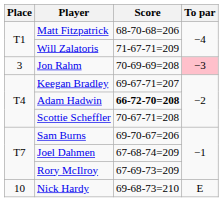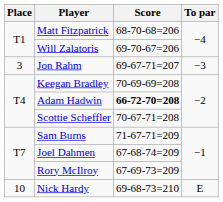Will Zalatoris | Score: 71-67-71=209 -> 69-70-67=206
Jon Rahm | Score: 70-69-69=208 -> 69-67-71=207
Jon Rahm | To par: pink background -> no background
Keegan Bradley | Score: 69-67-71=207 -> 70-69-69=208
Sam Burns | Score: 69-70-67=206 -> 71-67-71=209
